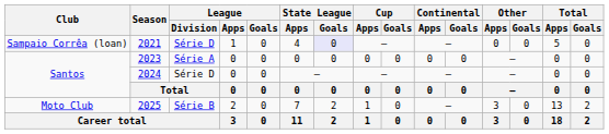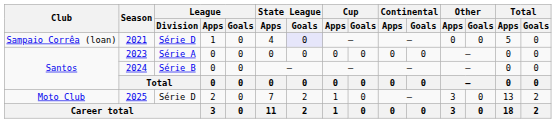2024 | League / Division: Série D -> Série B
2025 | League / Division: Série B -> Série D
